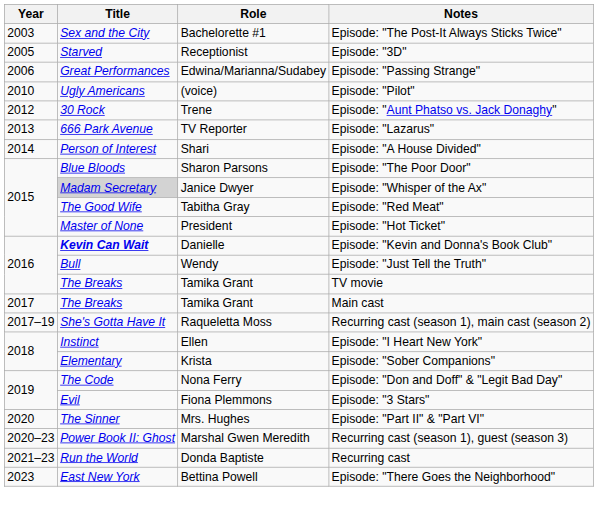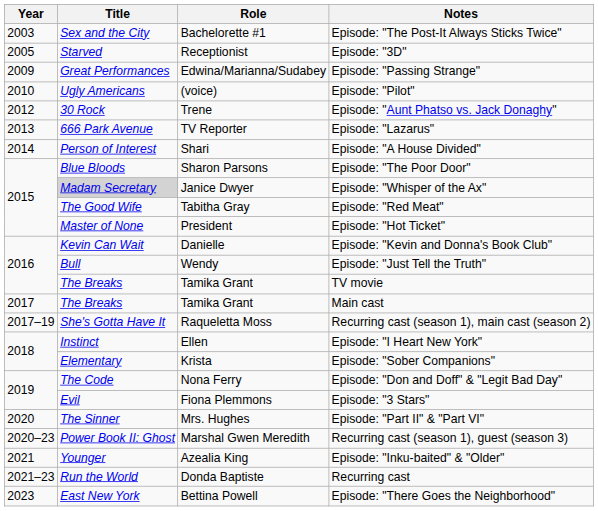Episode: "Passing Strange" | Year: 2006 -> 2009
Episode: "Kevin and Donna's Book Club" | Title: bold -> normal
+ row: 2021 | Younger | Azealia King | Episode: "Inku-baited" & "Older"
